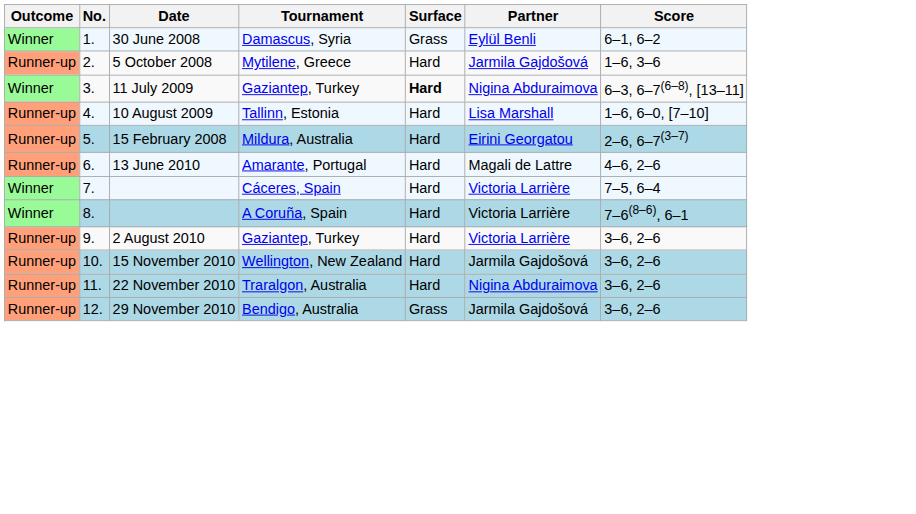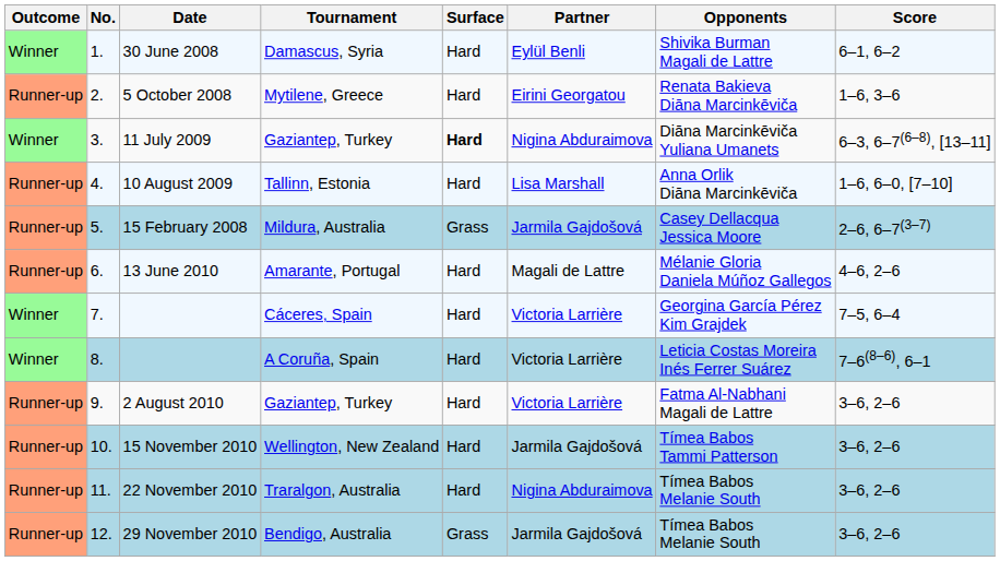+ column: Opponents | Shivika Burman Magali de Lattre | Renata Bakieva Diāna Marcinkēviča | Diāna Marcinkēviča Yuliana Umanets | Anna Orlik Diāna Marcinkēviča | Casey Dellacqua Jessica Moore | Mélanie Gloria Daniela Múñoz Gallegos | Georgina García Pérez Kim Grajdek | Leticia Costas Moreira Inés Ferrer Suárez | Fatma Al-Nabhani Magali de Lattre | Tímea Babos Tammi Patterson | Tímea Babos Melanie South | Tímea Babos Melanie South
30 June 2008 | Surface: Grass -> Hard
5 October 2008 | Partner: Jarmila Gajdošová -> Eirini Georgatou
15 February 2008 | Surface: Hard -> Grass
15 February 2008 | Partner: Eirini Georgatou -> Jarmila Gajdošová
